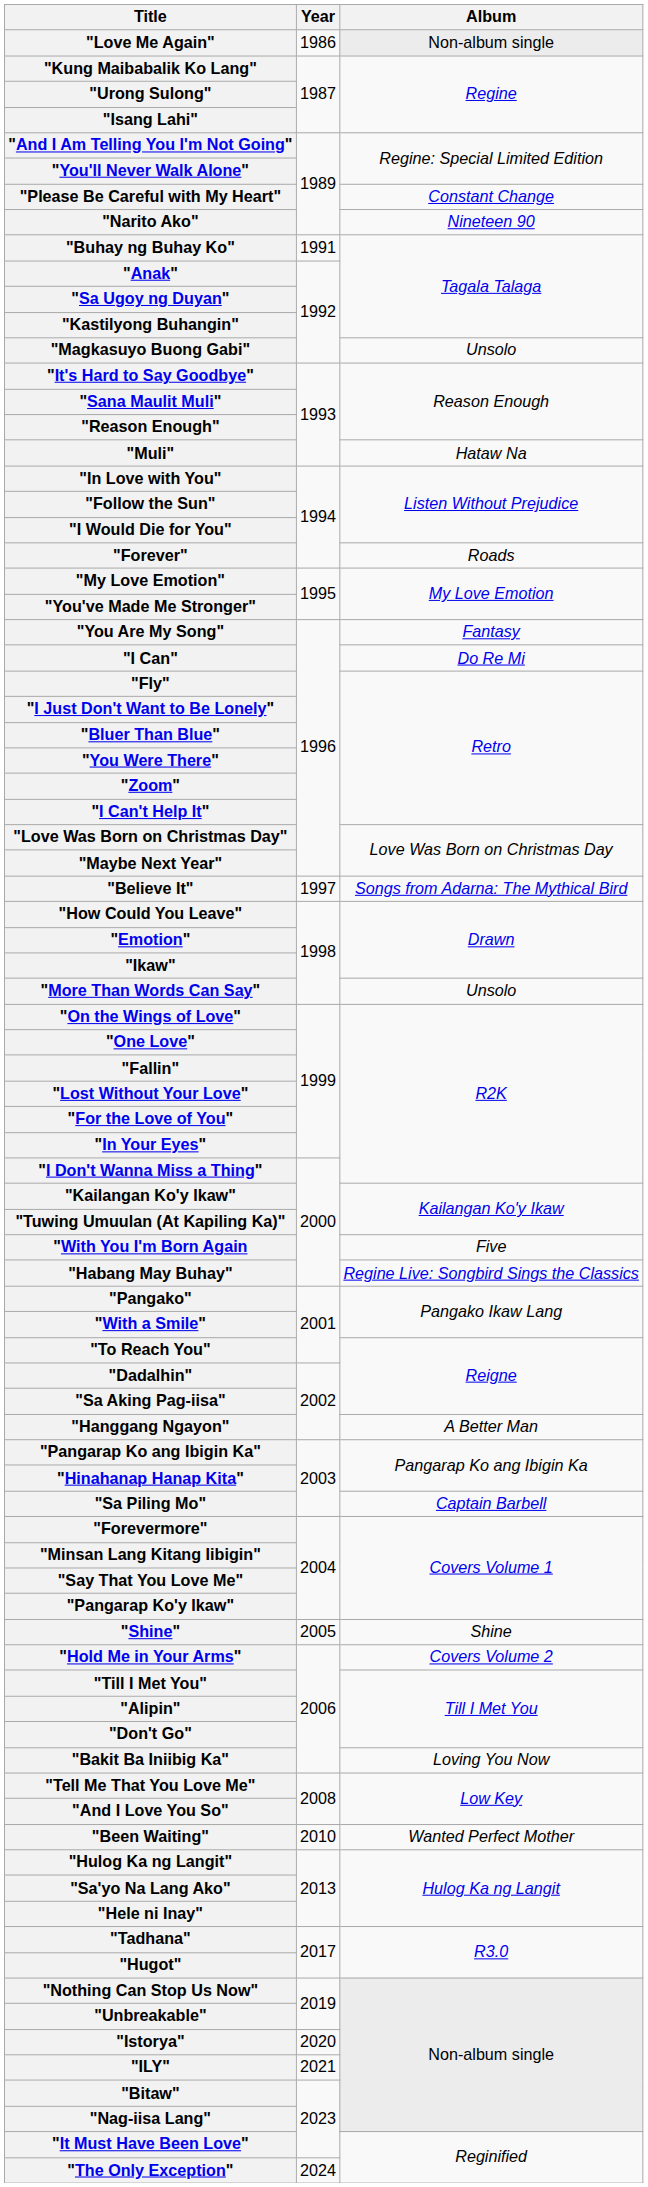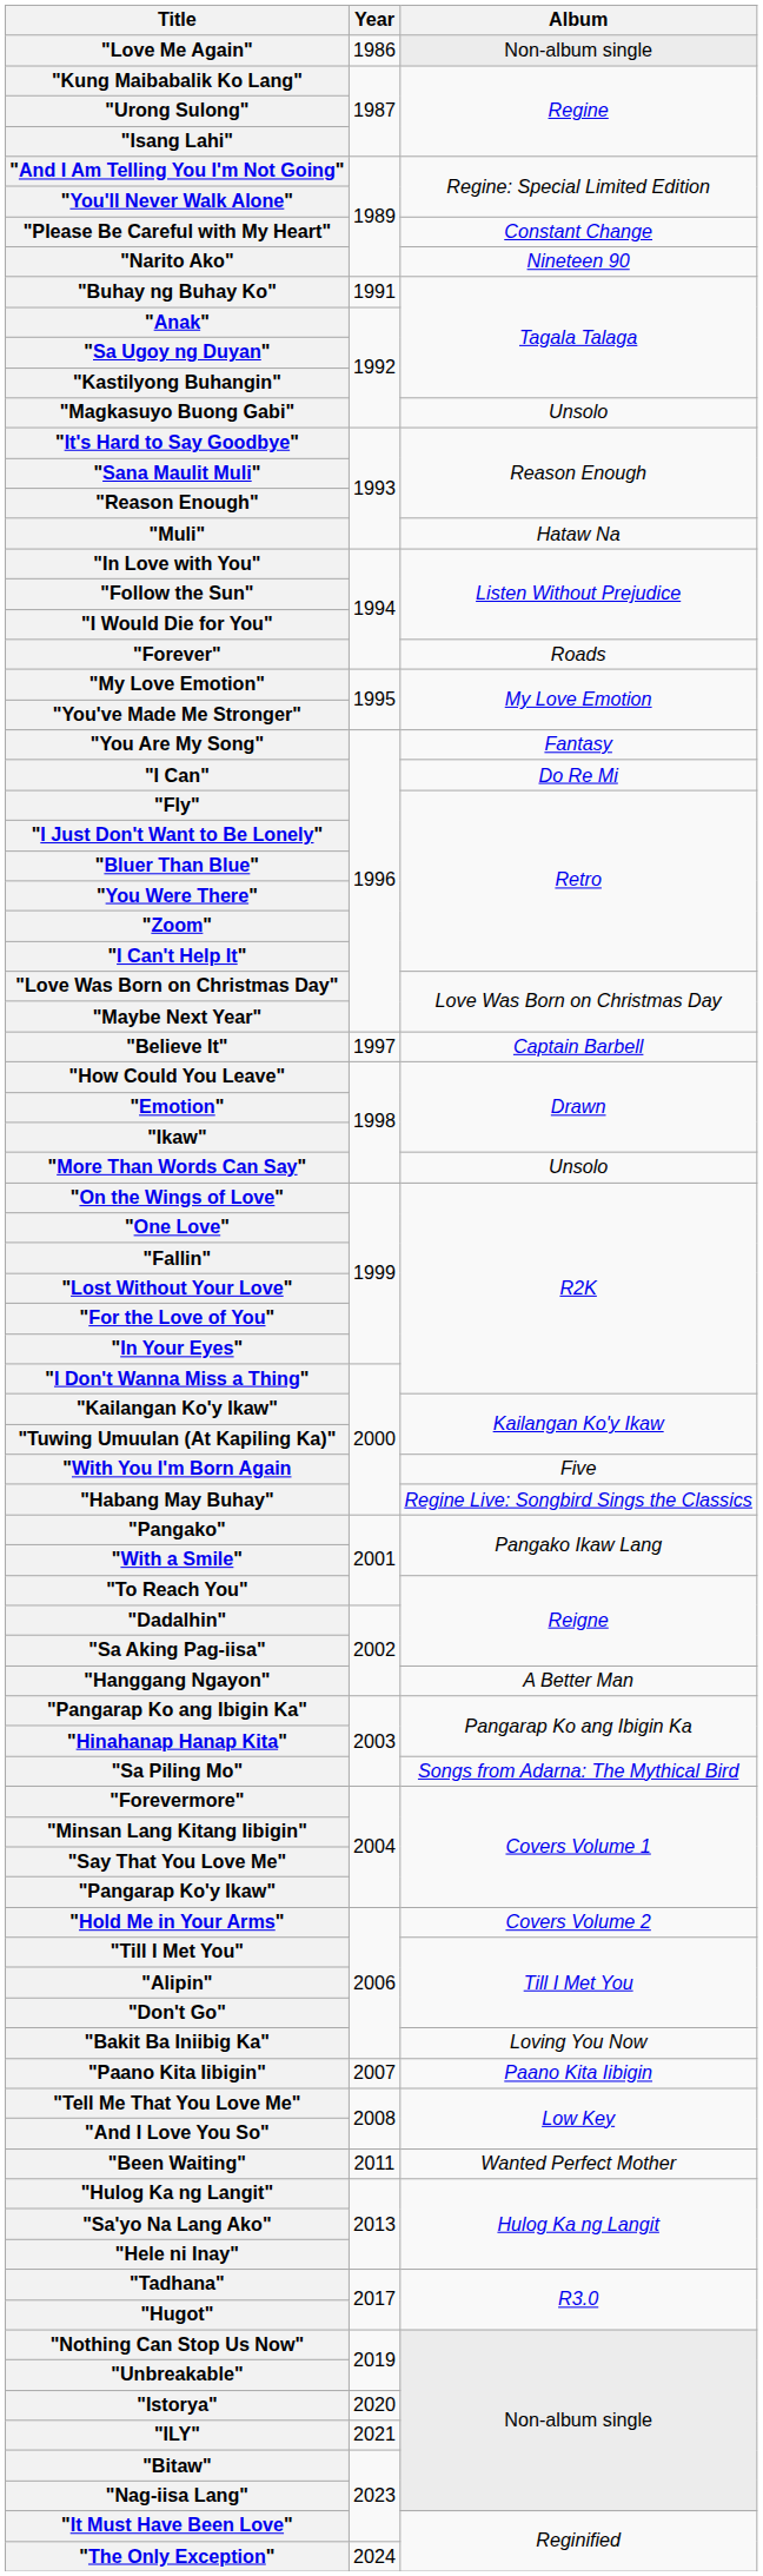"Believe It" | Album: Songs from Adarna: The Mythical Bird -> Captain Barbell
"Sa Piling Mo" | Album: Captain Barbell -> Songs from Adarna: The Mythical Bird
- row: "Shine" | 2005 | Shine
+ row: "Paano Kita Iibigin" | 2007 | Paano Kita Iibigin
"Been Waiting" | Year: 2010 -> 2011
